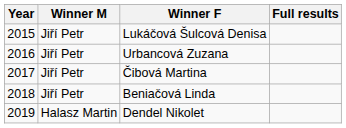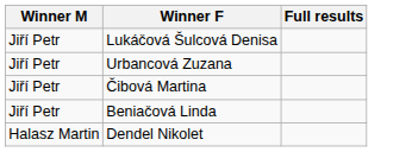- column: Year | 2015 | 2016 | 2017 | 2018 | 2019
